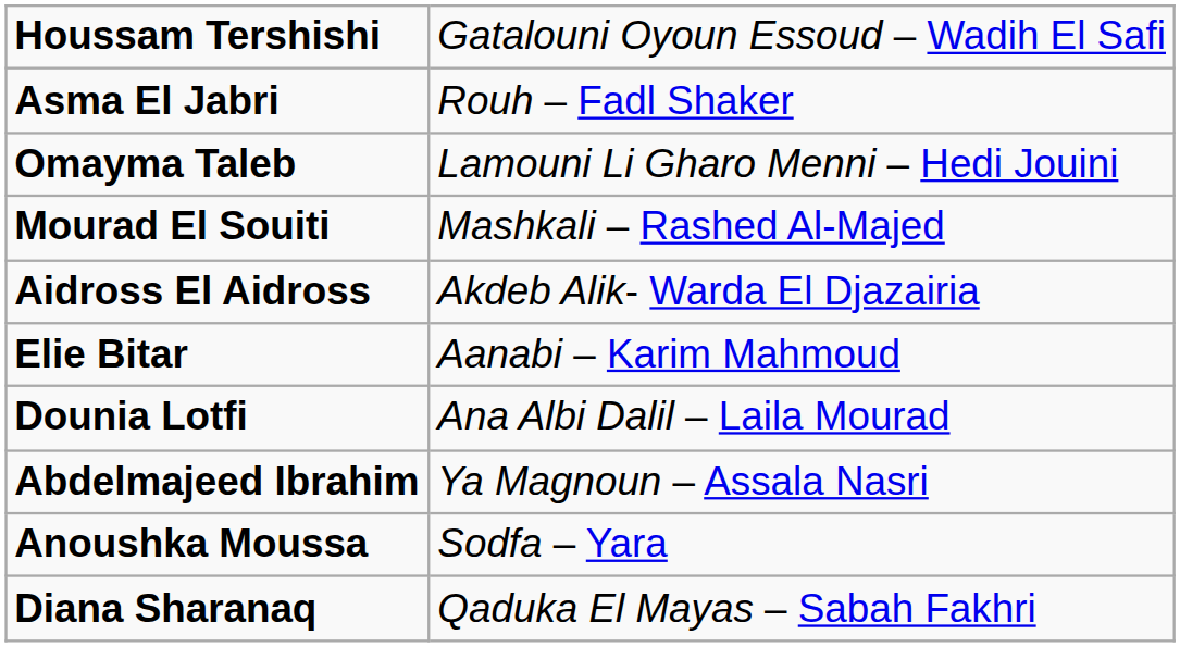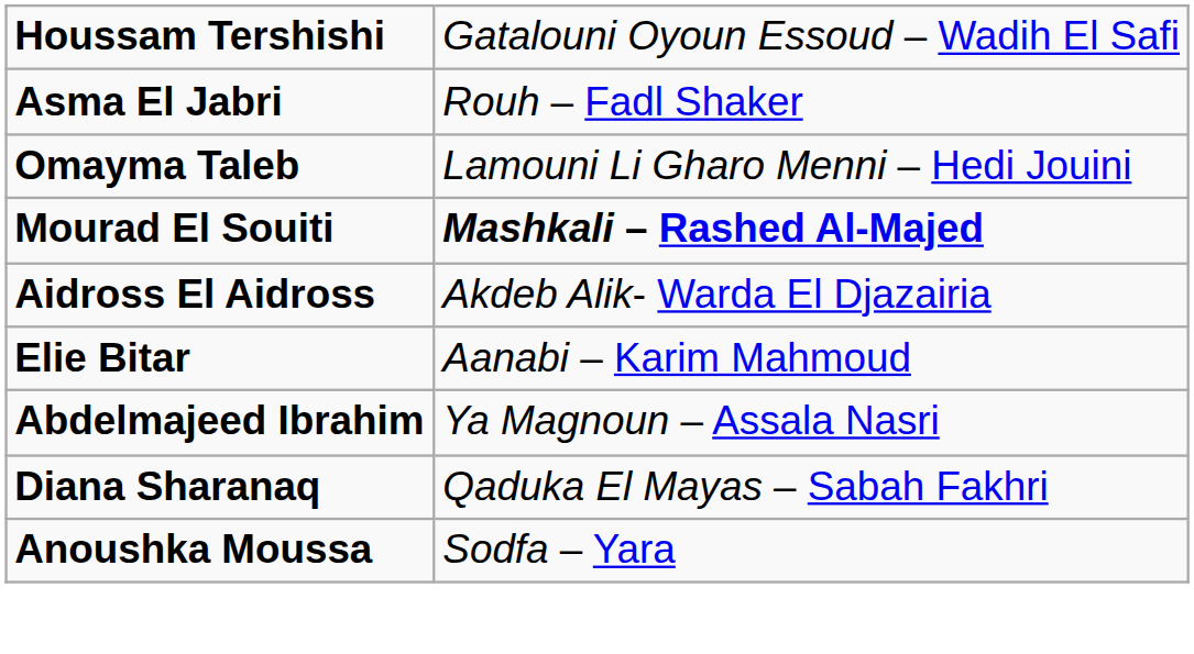Mourad El Souiti | column 2: normal -> bold
- row: Dounia Lotfi | Ana Albi Dalil – Laila Mourad
rows swapped: Anoushka Moussa <-> Diana Sharanaq
